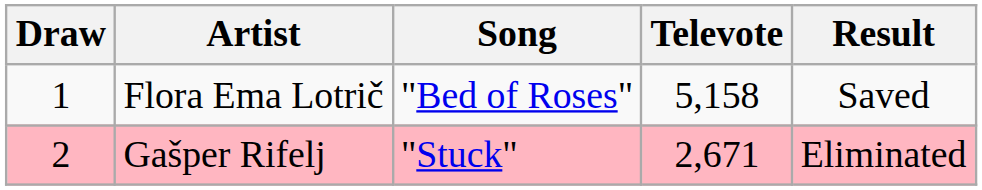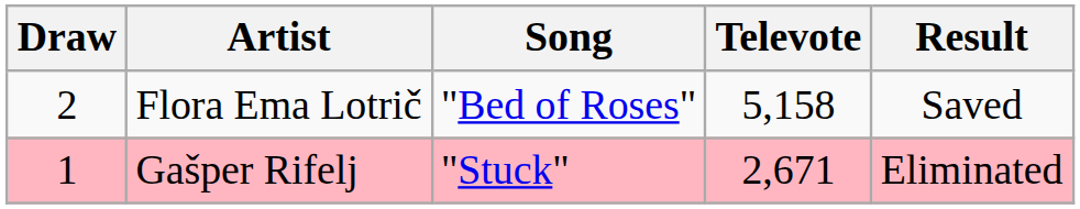Flora Ema Lotrič | Draw: 1 -> 2
Gašper Rifelj | Draw: 2 -> 1
